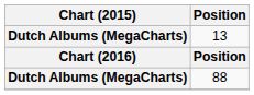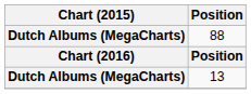rows swapped: 13 <-> 88
